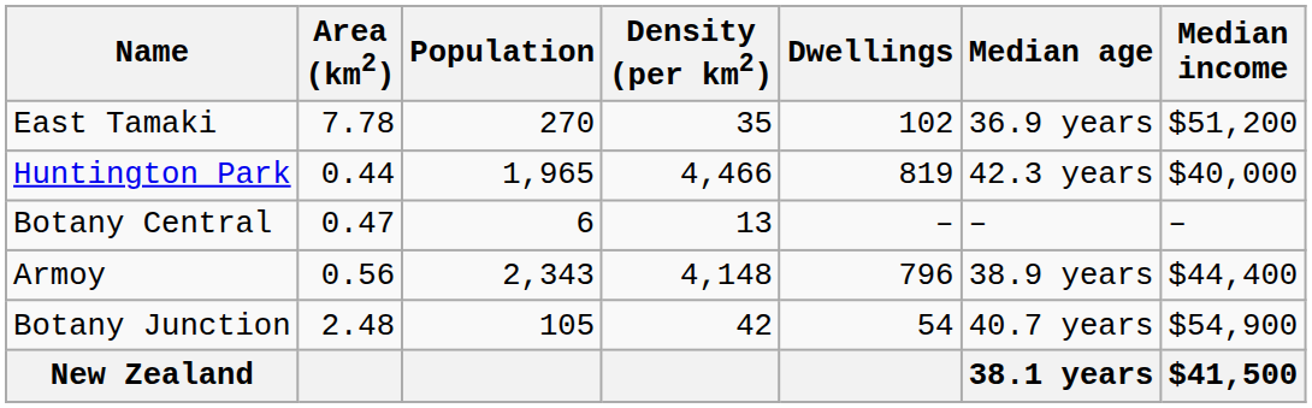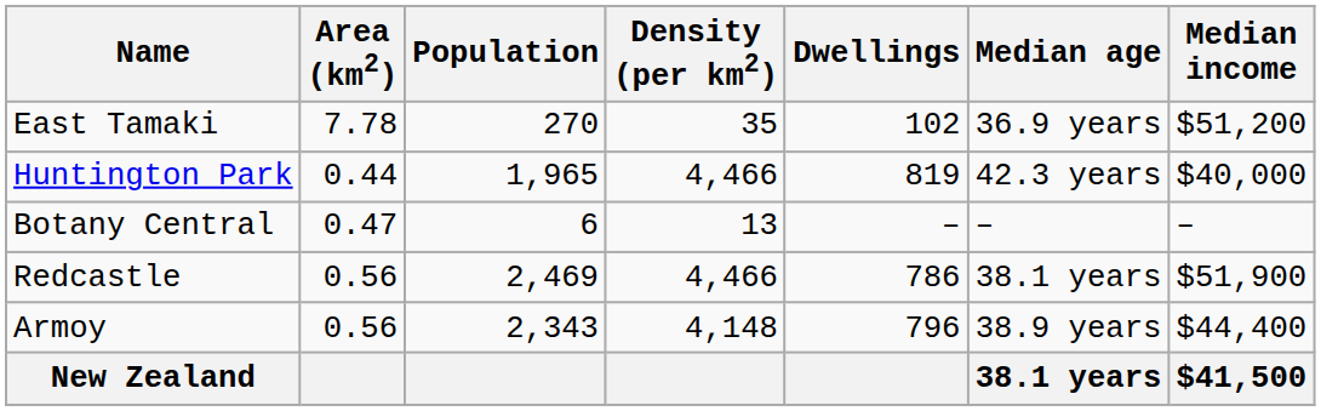+ row: Redcastle | 0.56 | 2,469 | 4,466 | 786 | 38.1 years | $51,900
- row: Botany Junction | 2.48 | 105 | 42 | 54 | 40.7 years | $54,900
